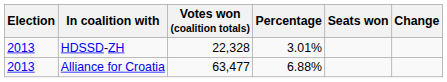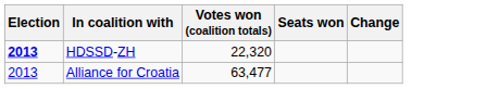- column: Percentage | 3.01% | 6.88%
HDSSD-ZH | Election: normal -> bold
HDSSD-ZH | Votes won (coalition totals): 22,328 -> 22,320
